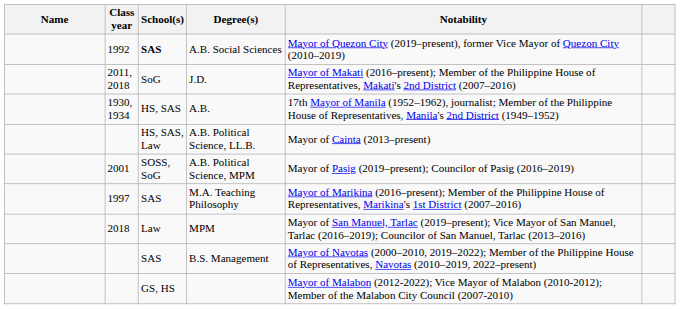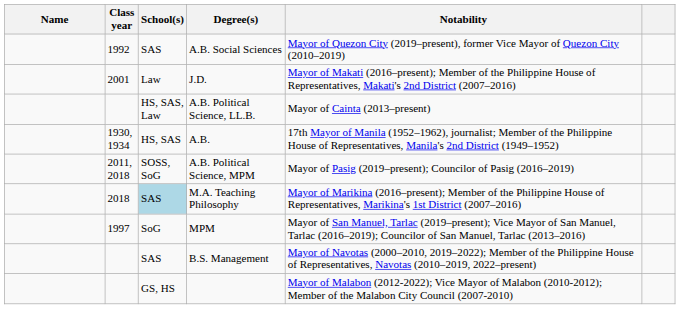A.B. Social Sciences | School(s): bold -> normal
J.D. | Class year: 2011, 2018 -> 2001
J.D. | School(s): SoG -> Law
rows swapped: A.B. <-> A.B. Political Science, LL.B.
A.B. Political Science, MPM | Class year: 2001 -> 2011, 2018
M.A. Teaching Philosophy | Class year: 1997 -> 2018
M.A. Teaching Philosophy | School(s): no background -> lightblue background
MPM | Class year: 2018 -> 1997
MPM | School(s): Law -> SoG
